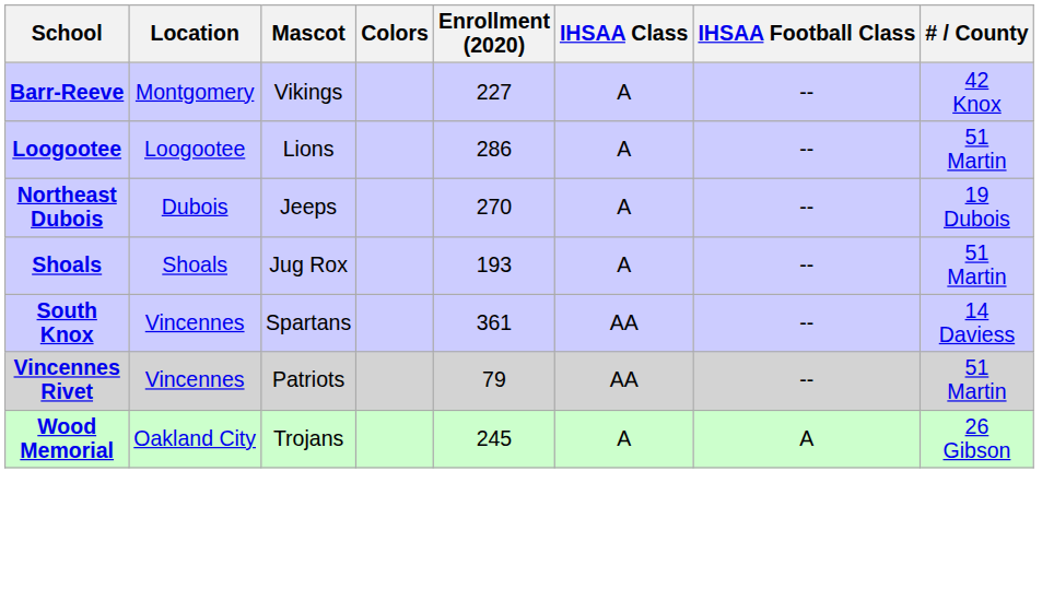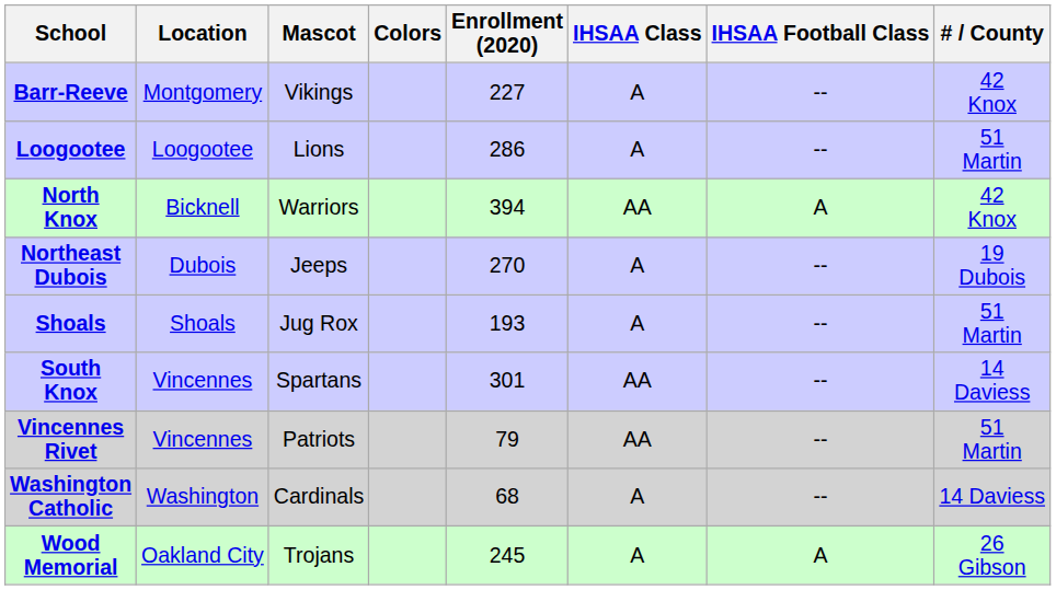+ row: North Knox | Bicknell | Warriors | 394 | AA | A | 42 Knox
South Knox | Enrollment (2020): 361 -> 301
+ row: Washington Catholic | Washington | Cardinals | 68 | A | -- | 14 Daviess
